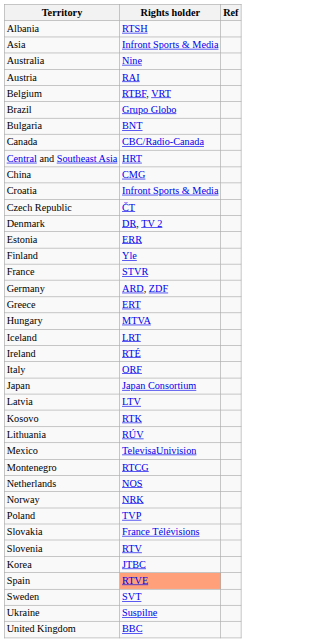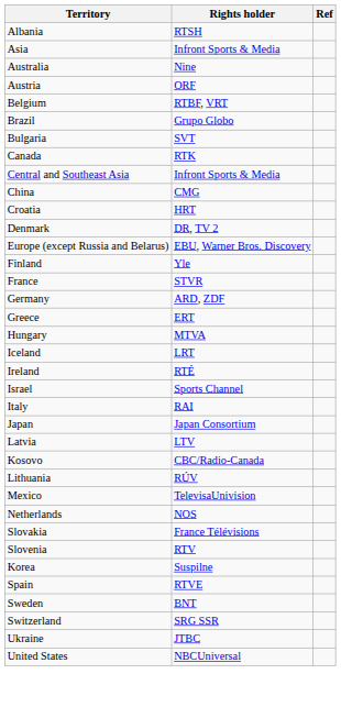Austria | Rights holder: RAI -> ORF
Bulgaria | Rights holder: BNT -> SVT
Canada | Rights holder: CBC/Radio-Canada -> RTK
Central and Southeast Asia | Rights holder: HRT -> Infront Sports & Media
Croatia | Rights holder: Infront Sports & Media -> HRT
- row: Czech Republic | ČT
- row: Estonia | ERR
+ row: Europe (except Russia and Belarus) | EBU, Warner Bros. Discovery
+ row: Israel | Sports Channel
Italy | Rights holder: ORF -> RAI
Kosovo | Rights holder: RTK -> CBC/Radio-Canada
- row: Montenegro | RTCG
- row: Norway | NRK
- row: Poland | TVP
Korea | Rights holder: JTBC -> Suspilne
Spain | Rights holder: lightsalmon background -> no background
Sweden | Rights holder: SVT -> BNT
+ row: Switzerland | SRG SSR
Ukraine | Rights holder: Suspilne -> JTBC
- row: United Kingdom | BBC
+ row: United States | NBCUniversal
